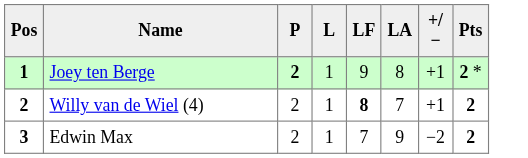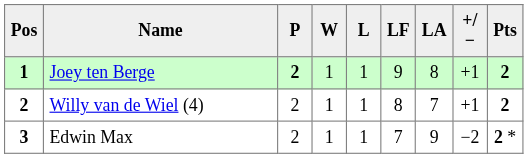+ column: W | 1 | 1 | 1
Joey ten Berge | Pts: 2 * -> 2
Willy van de Wiel (4) | LF: bold -> normal
Edwin Max | Pts: 2 -> 2 *
